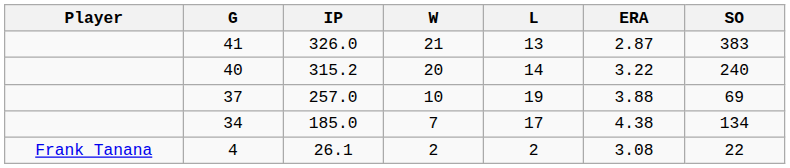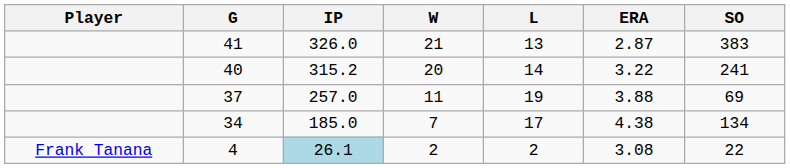40 | SO: 240 -> 241
37 | W: 10 -> 11
4 | IP: no background -> lightblue background
